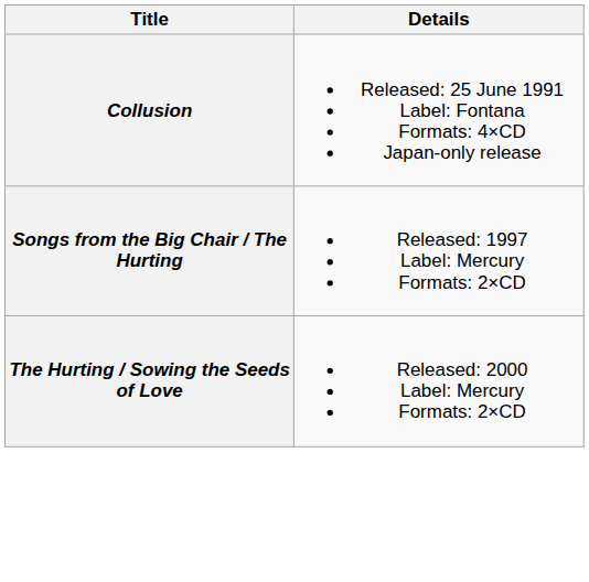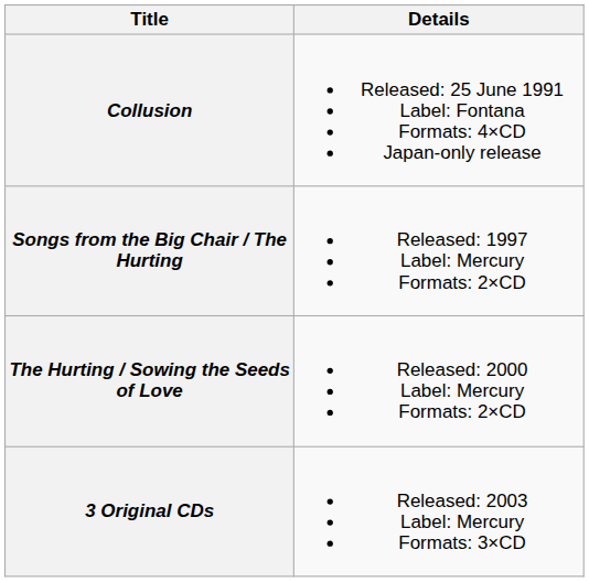+ row: 3 Original CDs | Released: 2003 Label: Mercury Formats: 3×CD
